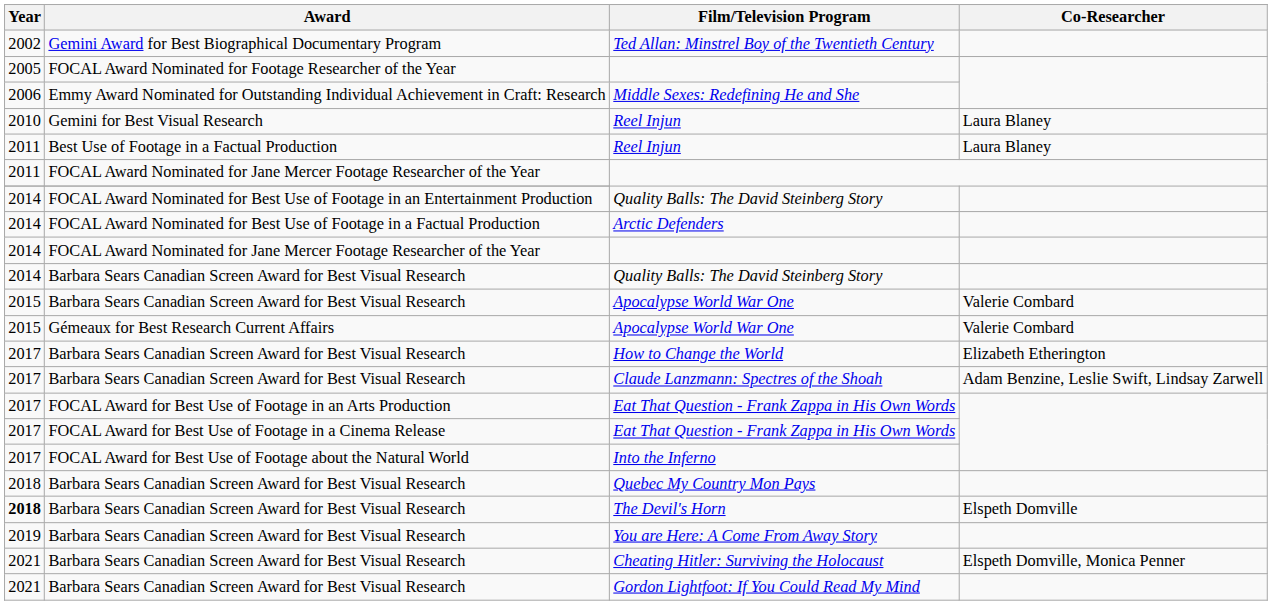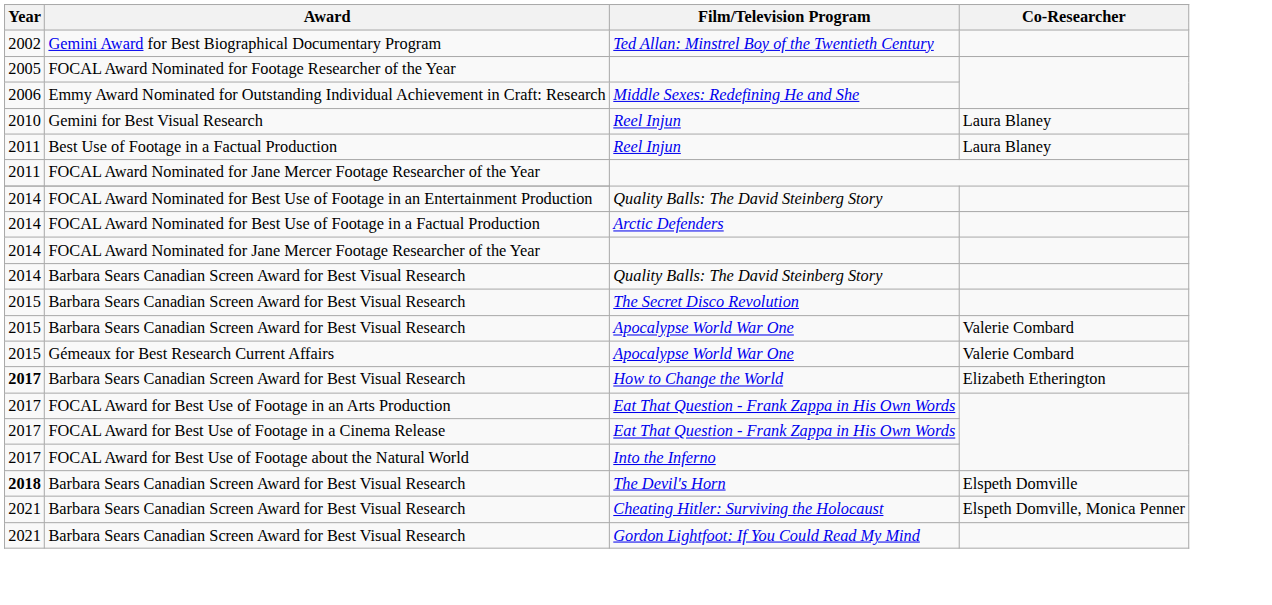+ row: 2015 | Barbara Sears Canadian Screen Award for Best Visual Research | The Secret Disco Revolution
How to Change the World | Year: normal -> bold
- row: 2017 | Barbara Sears Canadian Screen Award for Best Visual Research | Claude Lanzmann: Spectres of the Shoah | Adam Benzine, Leslie Swift, Lindsay Zarwell
- row: 2018 | Barbara Sears Canadian Screen Award for Best Visual Research | Quebec My Country Mon Pays
- row: 2019 | Barbara Sears Canadian Screen Award for Best Visual Research | You are Here: A Come From Away Story
